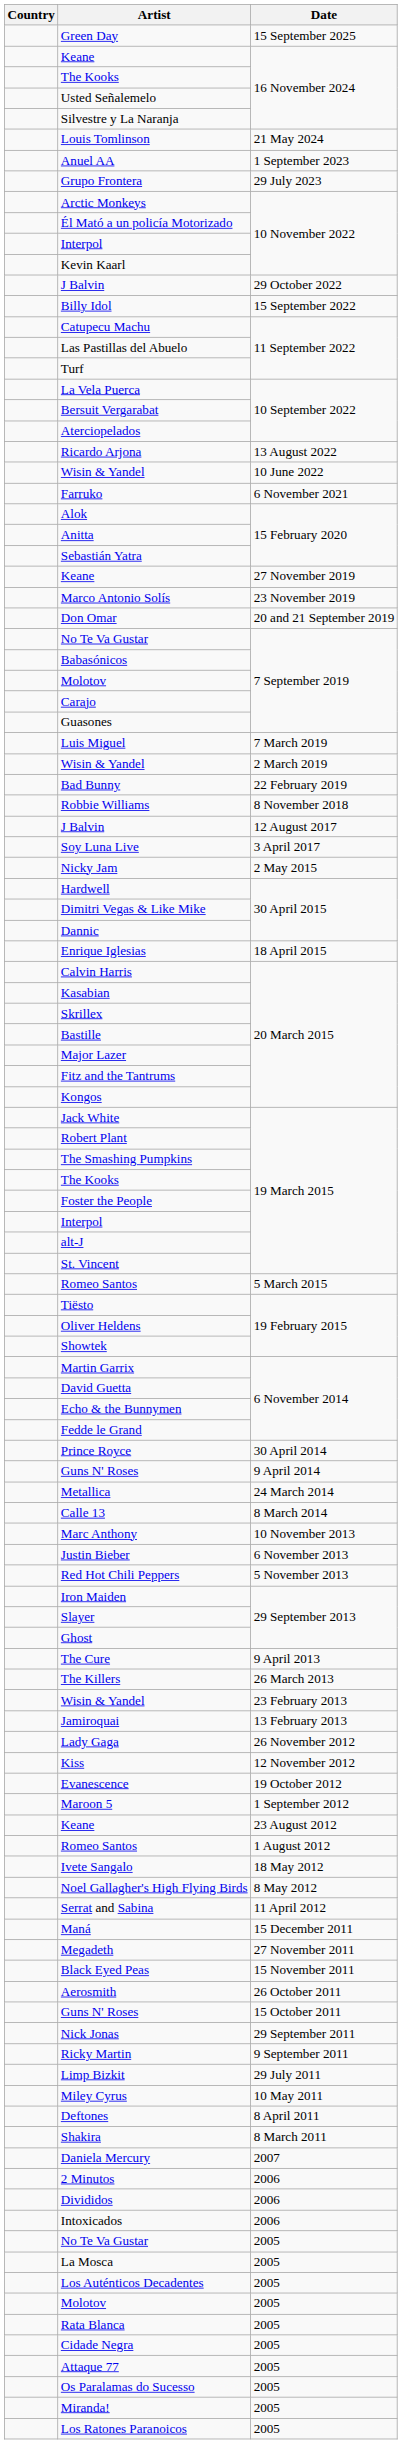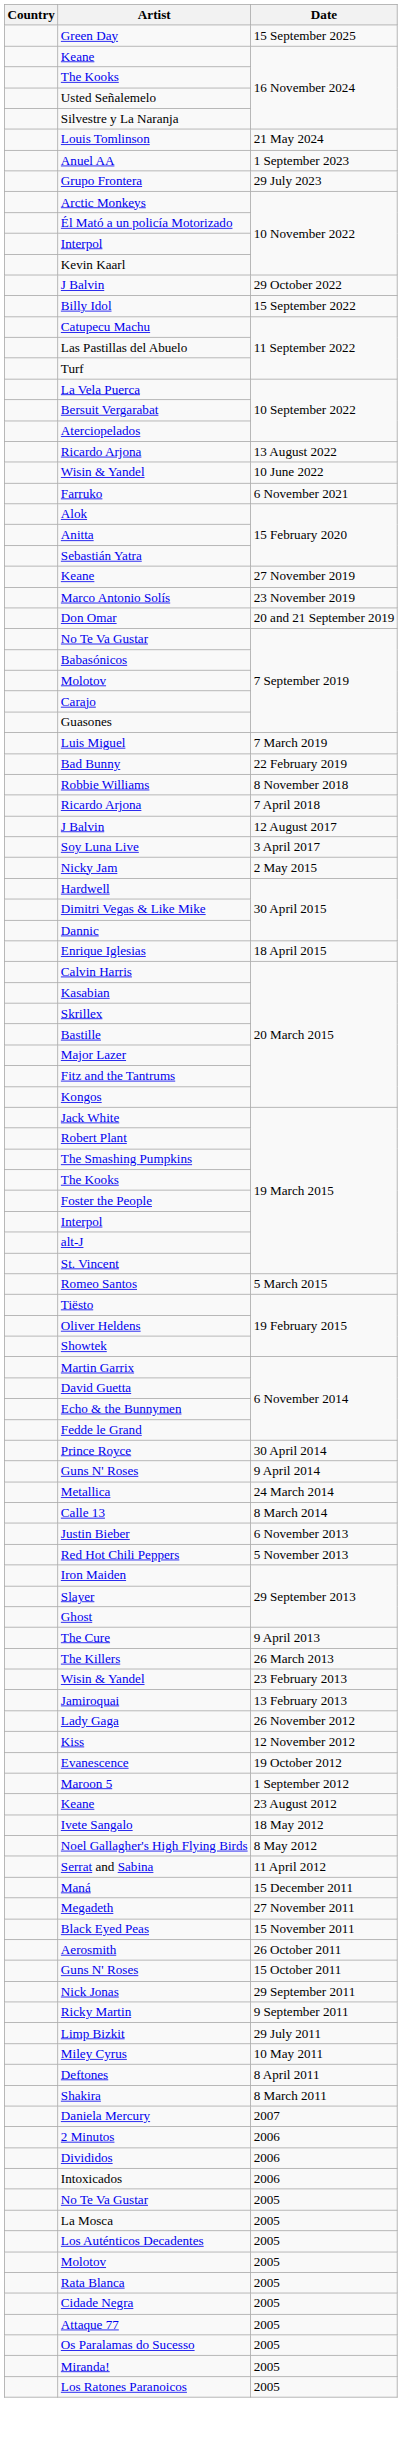- row: Wisin & Yandel | 2 March 2019
+ row: Ricardo Arjona | 7 April 2018
- row: Marc Anthony | 10 November 2013
- row: Romeo Santos | 1 August 2012
